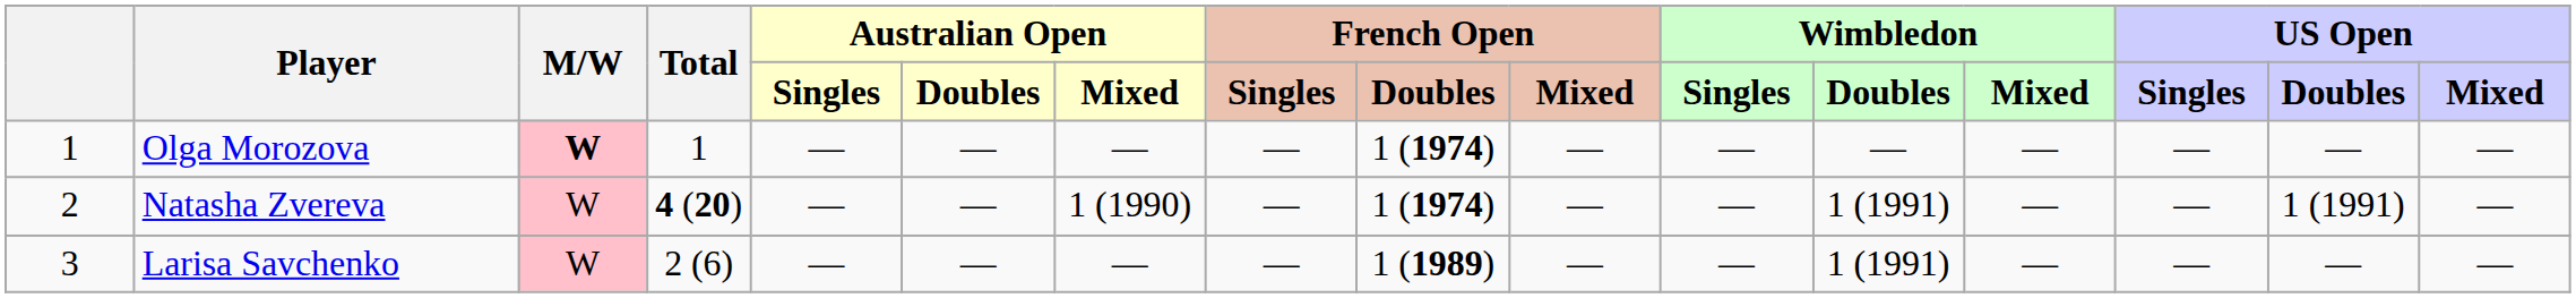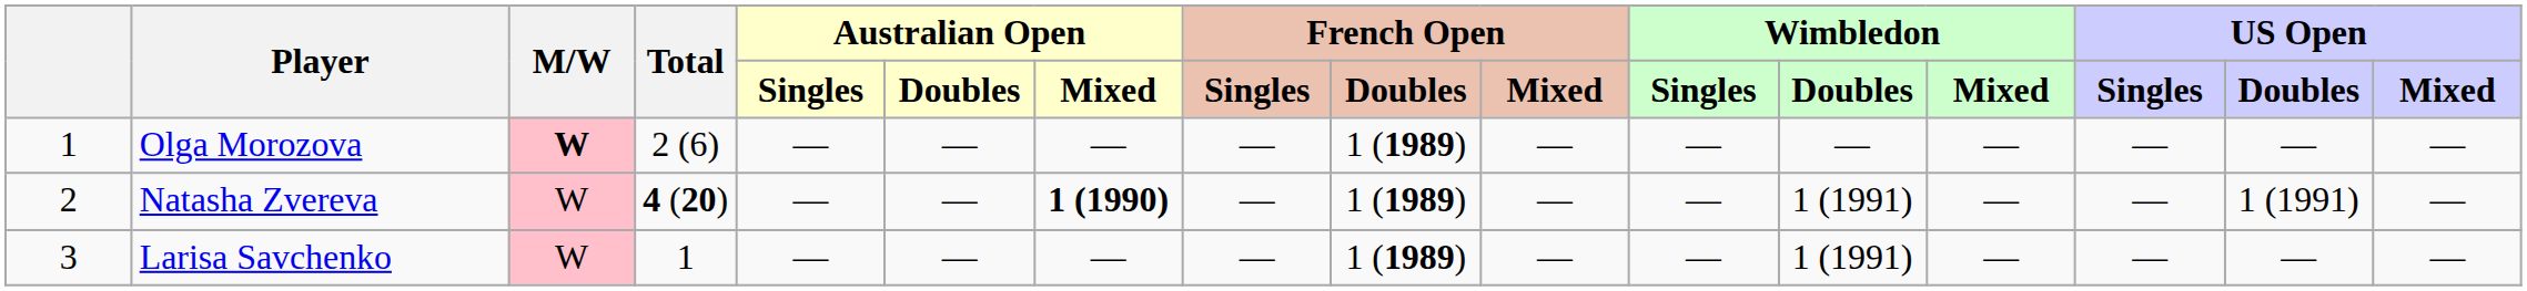Olga Morozova | Total: 1 -> 2 (6)
Olga Morozova | French Open / Doubles: 1 (1974) -> 1 (1989)
Natasha Zvereva | Australian Open / Mixed: normal -> bold
Natasha Zvereva | French Open / Doubles: 1 (1974) -> 1 (1989)
Larisa Savchenko | Total: 2 (6) -> 1
